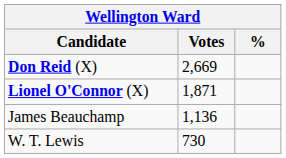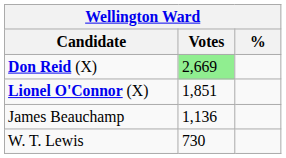Don Reid (X) | Votes: no background -> lightgreen background
Lionel O'Connor (X) | Votes: 1,871 -> 1,851
